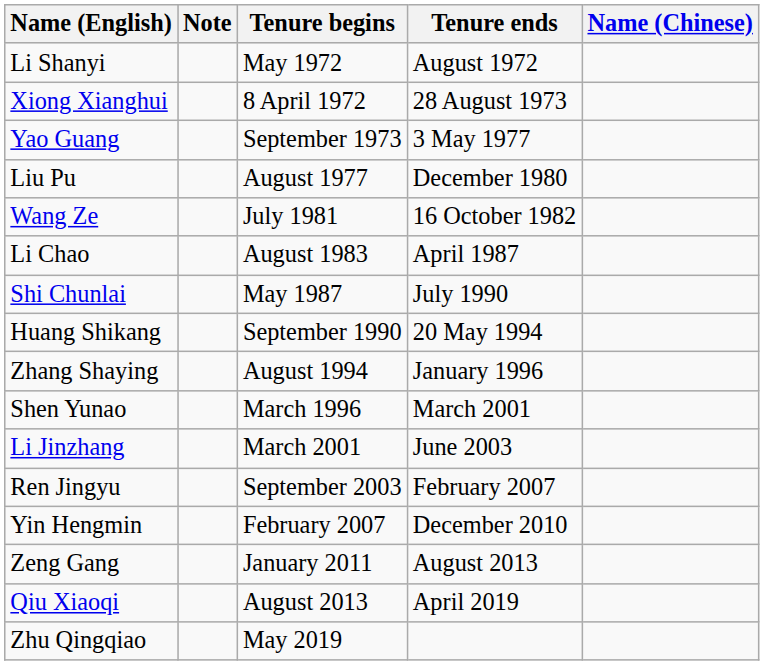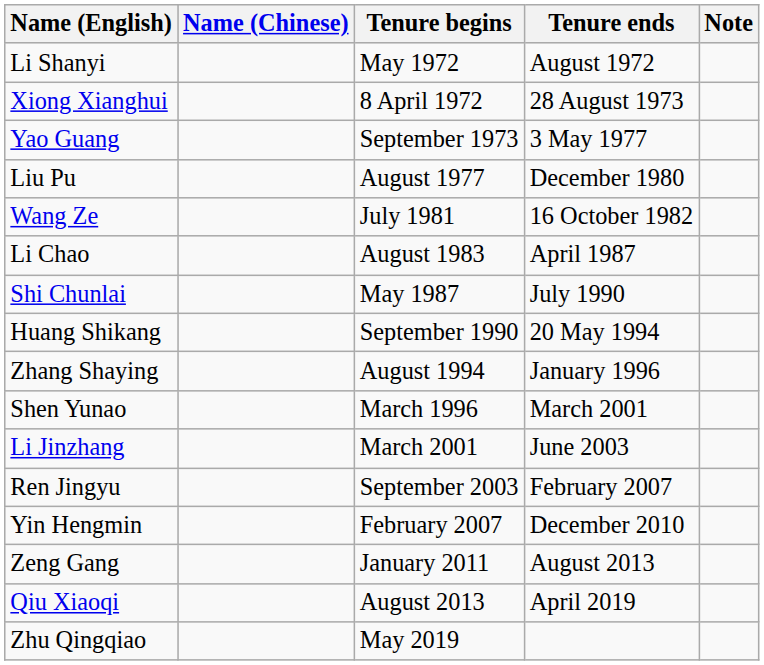columns swapped: Name (Chinese) <-> Note
